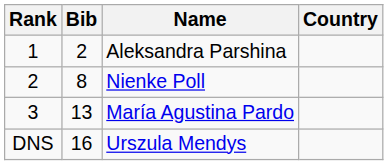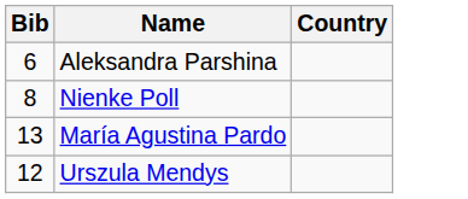- column: Rank | 1 | 2 | 3 | DNS
Aleksandra Parshina | Bib: 2 -> 6
Urszula Mendys | Bib: 16 -> 12
